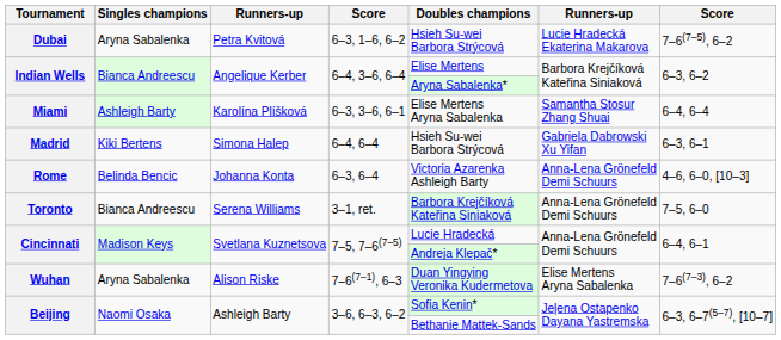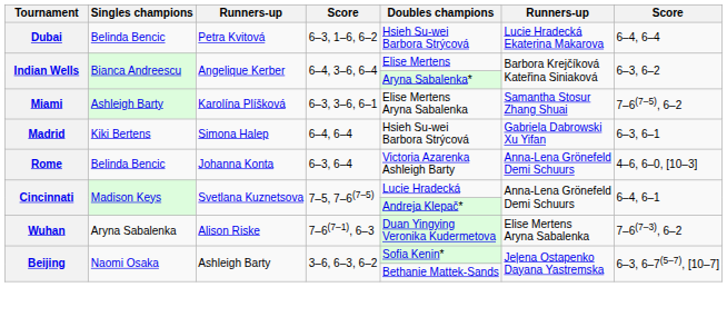Dubai | Singles champions: Aryna Sabalenka -> Belinda Bencic
Dubai | column 7: 7–6(7–5), 6–2 -> 6–4, 6–4
Miami | column 7: 6–4, 6–4 -> 7–6(7–5), 6–2
- row: Toronto | Bianca Andreescu | Serena Williams | 3–1, ret. | Barbora Krejčíková Kateřina Siniaková | Anna-Lena Grönefeld Demi Schuurs | 7–5, 6–0
